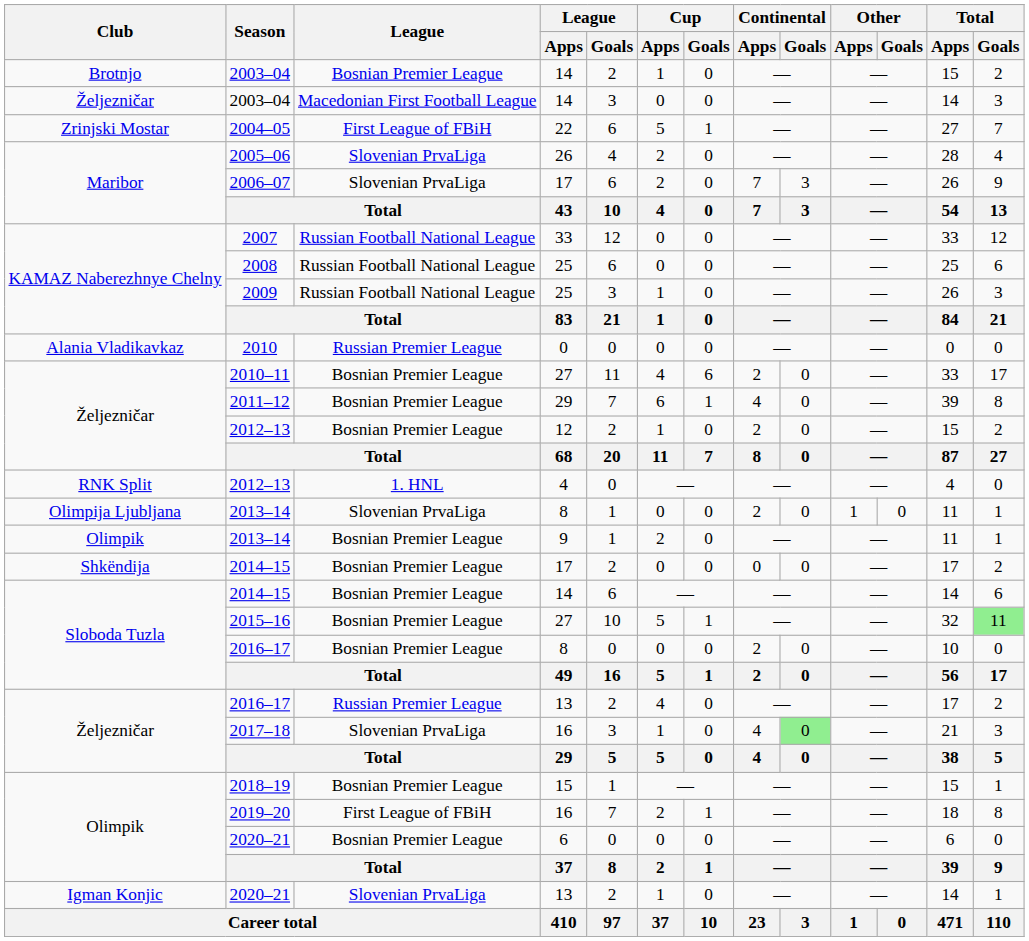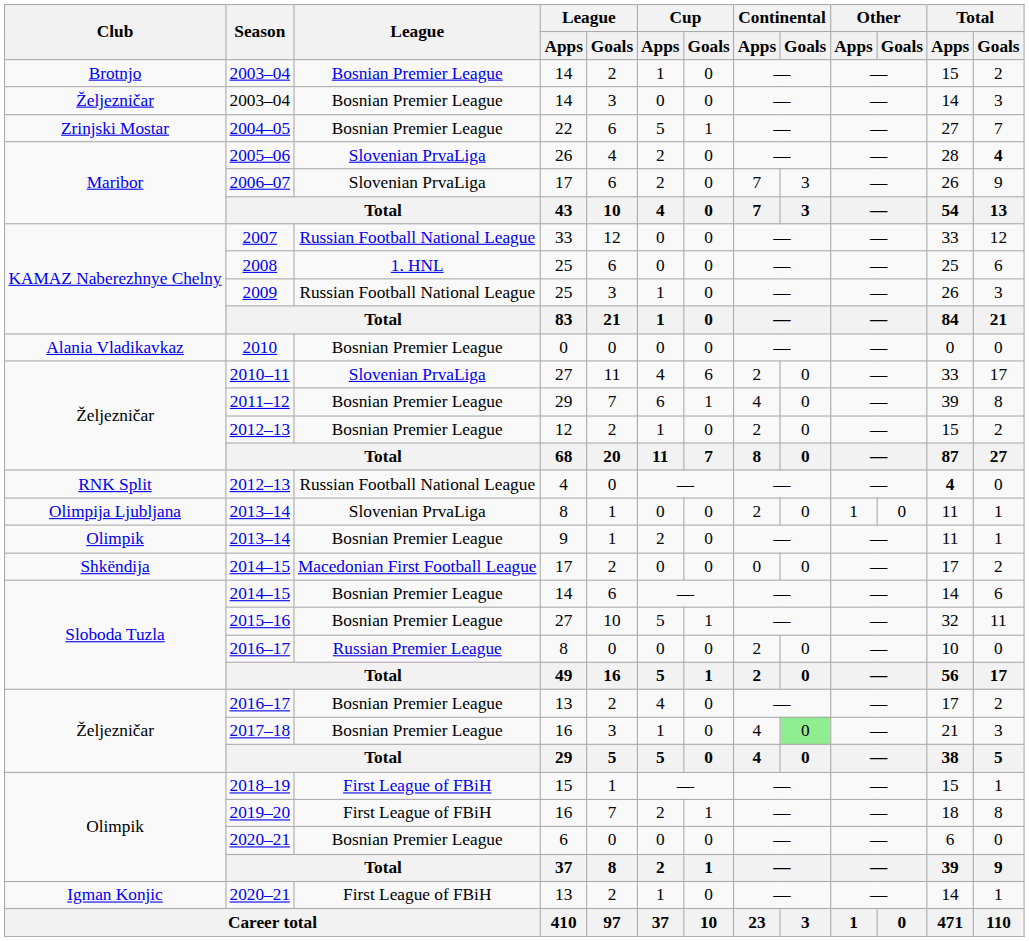Željezničar / 2003–04 | League: Macedonian First Football League -> Bosnian Premier League
2004–05 | League: First League of FBiH -> Bosnian Premier League
2005–06 | Total / Goals: normal -> bold
2008 | League: Russian Football National League -> 1. HNL
2010 | League: Russian Premier League -> Bosnian Premier League
2010–11 | League: Bosnian Premier League -> Slovenian PrvaLiga
RNK Split / 2012–13 | League: 1. HNL -> Russian Football National League
RNK Split / 2012–13 | Total / Apps: normal -> bold
Shkëndija / 2014–15 | League: Bosnian Premier League -> Macedonian First Football League
2015–16 | Total / Goals: lightgreen background -> no background
Sloboda Tuzla / 2016–17 | League: Bosnian Premier League -> Russian Premier League
Željezničar / 2016–17 | League: Russian Premier League -> Bosnian Premier League
2017–18 | League: Slovenian PrvaLiga -> Bosnian Premier League
2018–19 | League: Bosnian Premier League -> First League of FBiH
Igman Konjic / 2020–21 | League: Slovenian PrvaLiga -> First League of FBiH
